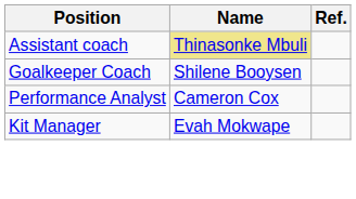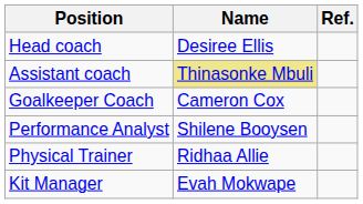+ row: Head coach | Desiree Ellis
Goalkeeper Coach | Name: Shilene Booysen -> Cameron Cox
Performance Analyst | Name: Cameron Cox -> Shilene Booysen
+ row: Physical Trainer | Ridhaa Allie
